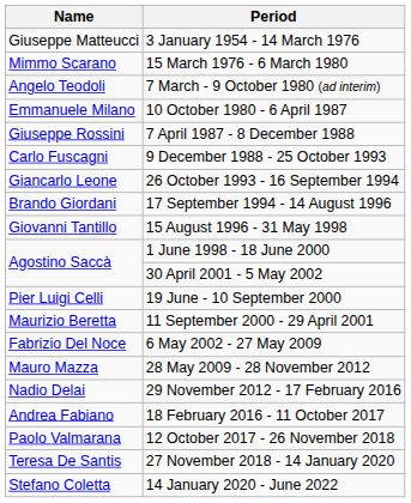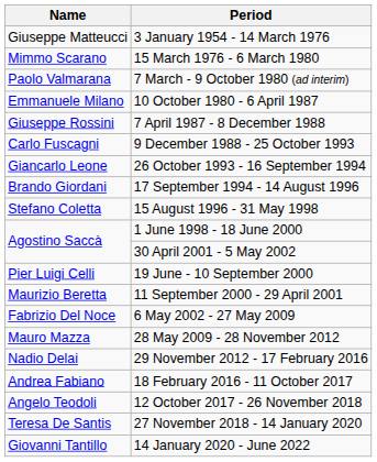7 March - 9 October 1980 (ad interim) | Name: Angelo Teodoli -> Paolo Valmarana
15 August 1996 - 31 May 1998 | Name: Giovanni Tantillo -> Stefano Coletta
12 October 2017 - 26 November 2018 | Name: Paolo Valmarana -> Angelo Teodoli
14 January 2020 - June 2022 | Name: Stefano Coletta -> Giovanni Tantillo
